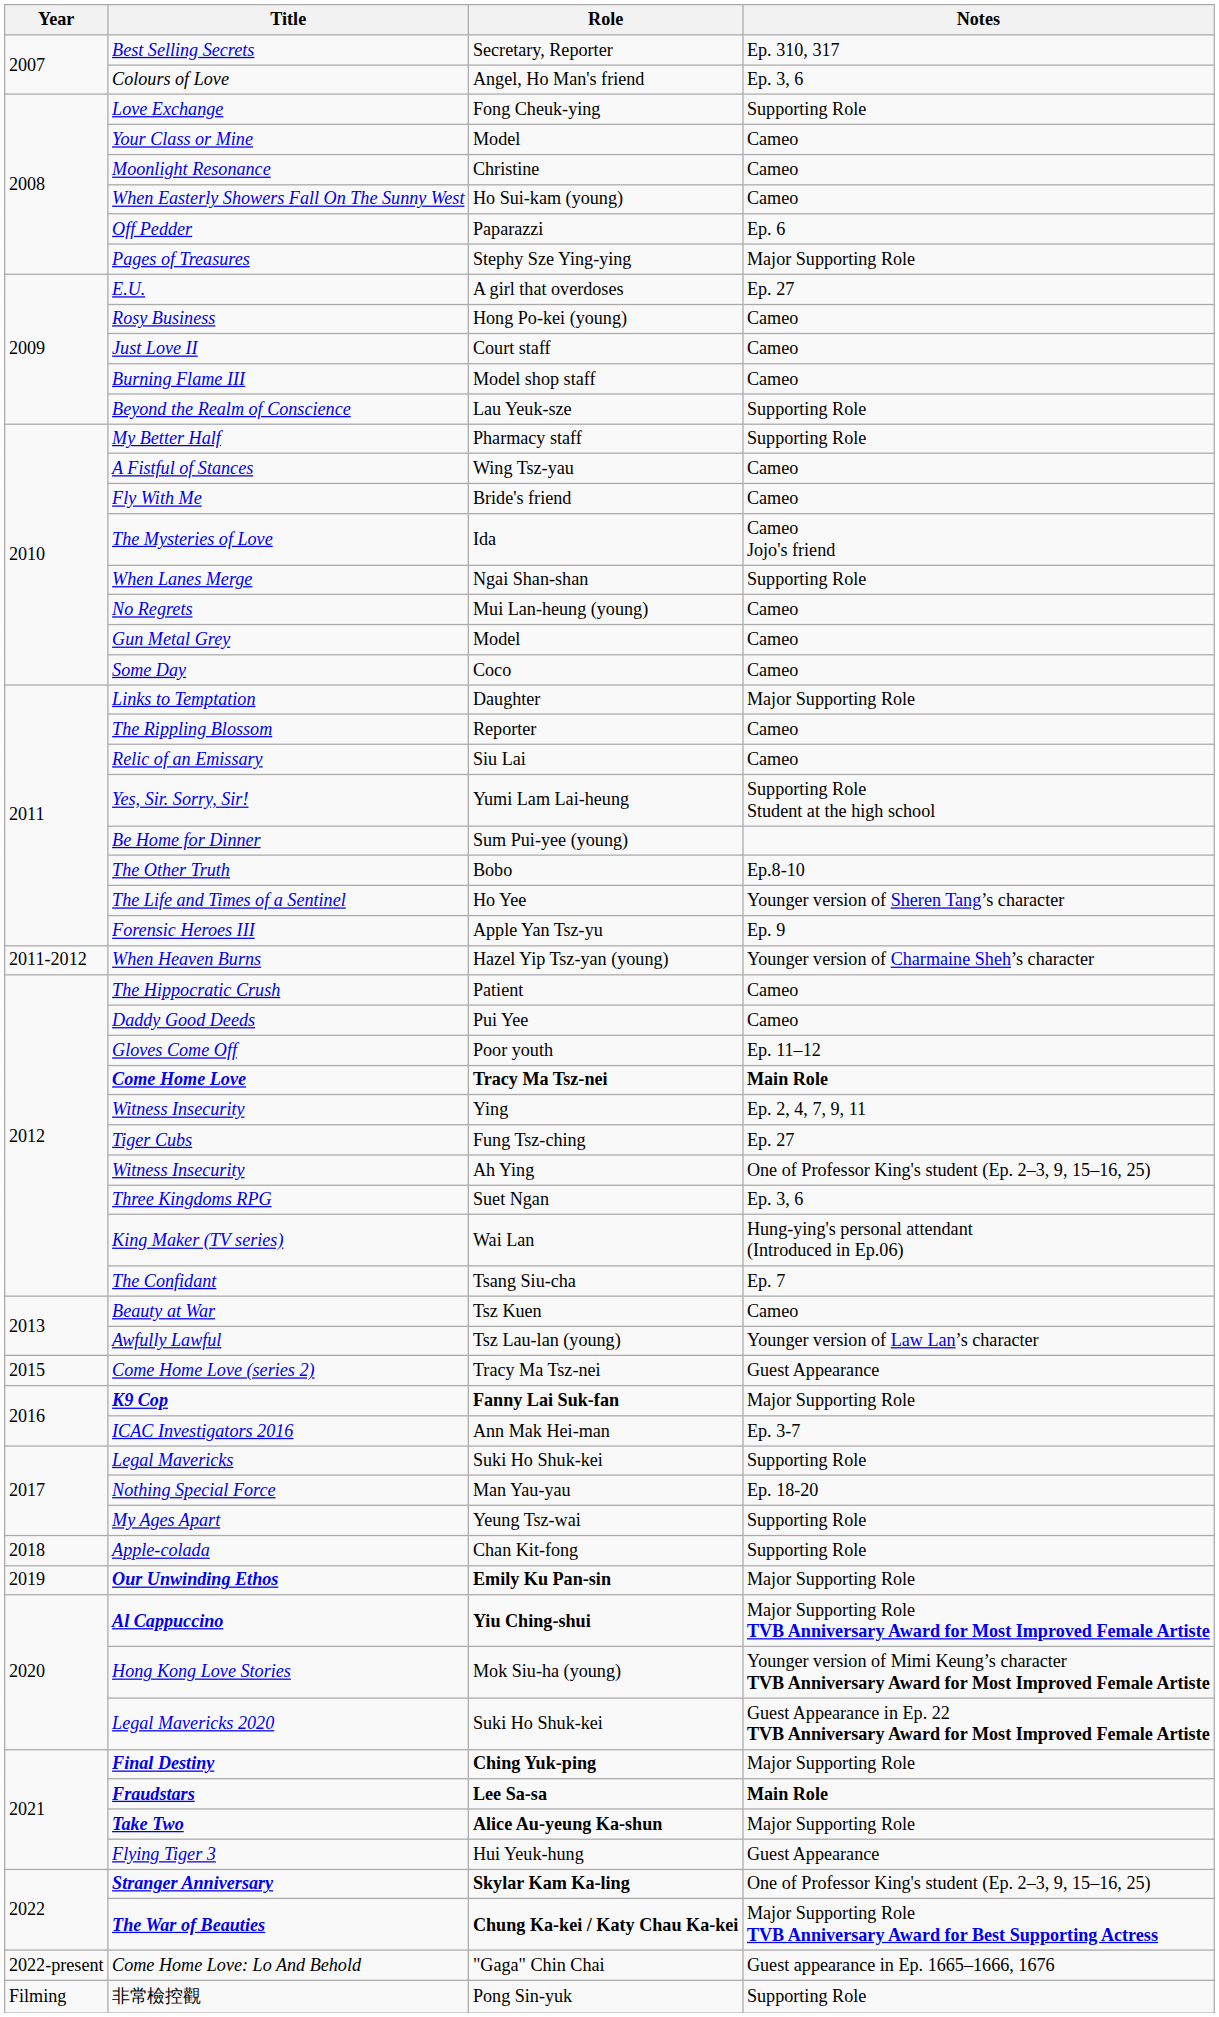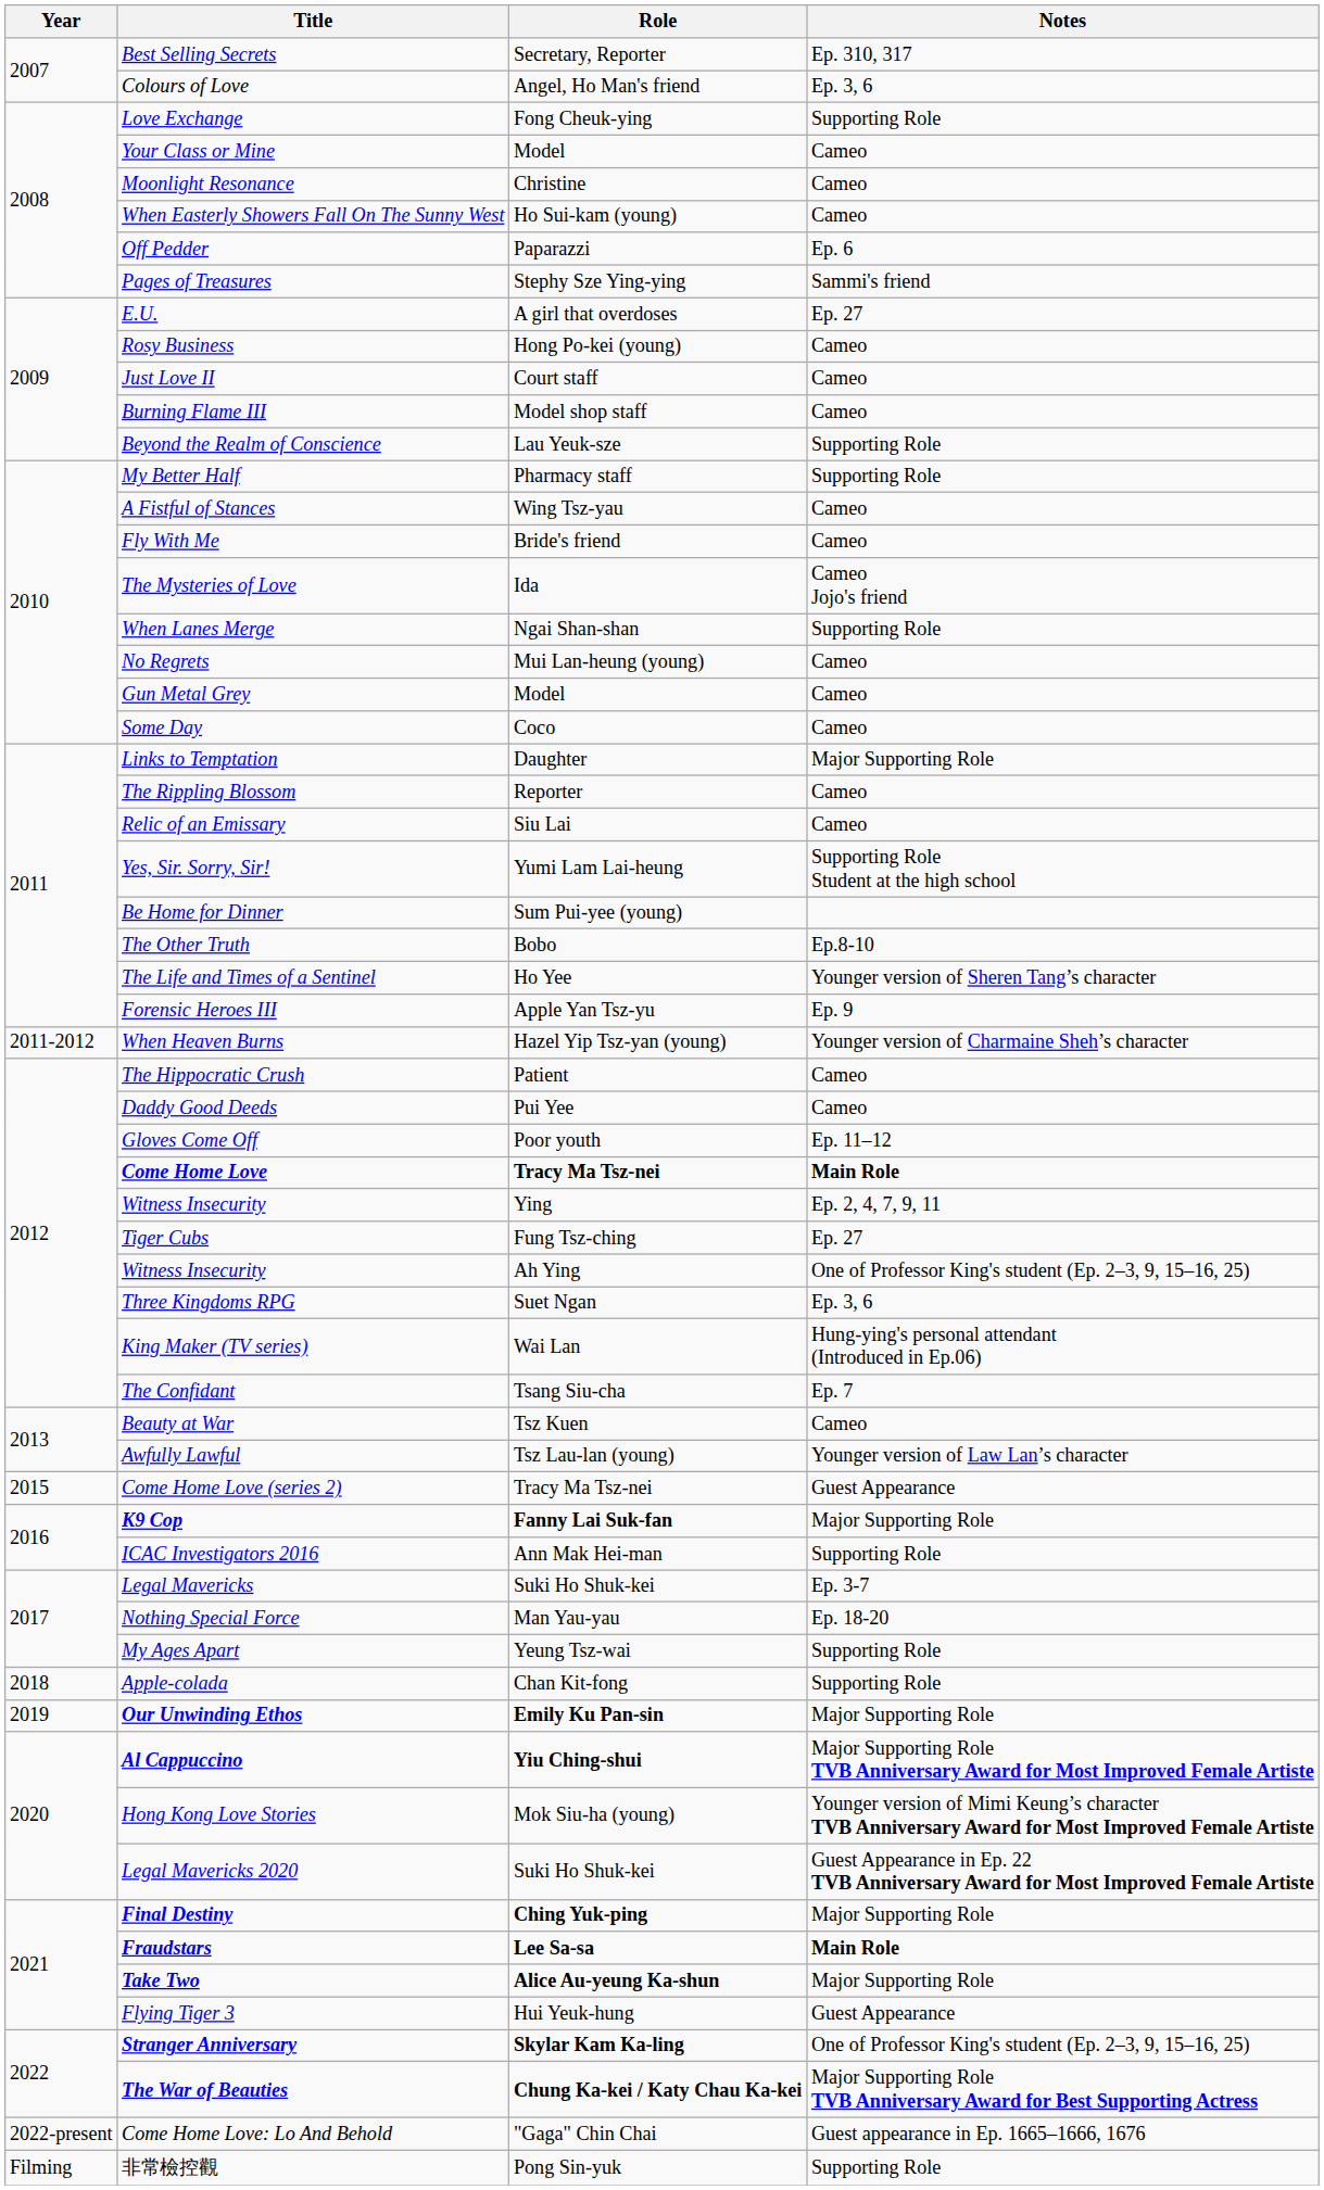Pages of Treasures | Notes: Major Supporting Role -> Sammi's friend
ICAC Investigators 2016 | Notes: Ep. 3-7 -> Supporting Role
Legal Mavericks | Notes: Supporting Role -> Ep. 3-7
